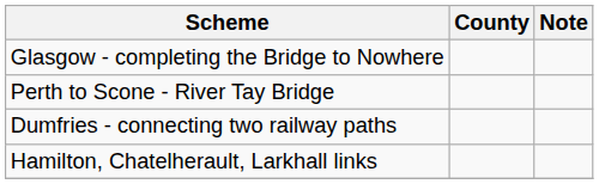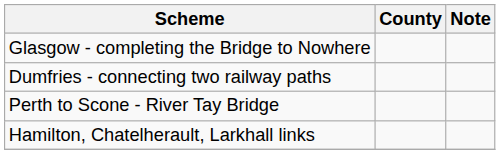rows swapped: Dumfries - connecting two railway paths <-> Perth to Scone - River Tay Bridge
